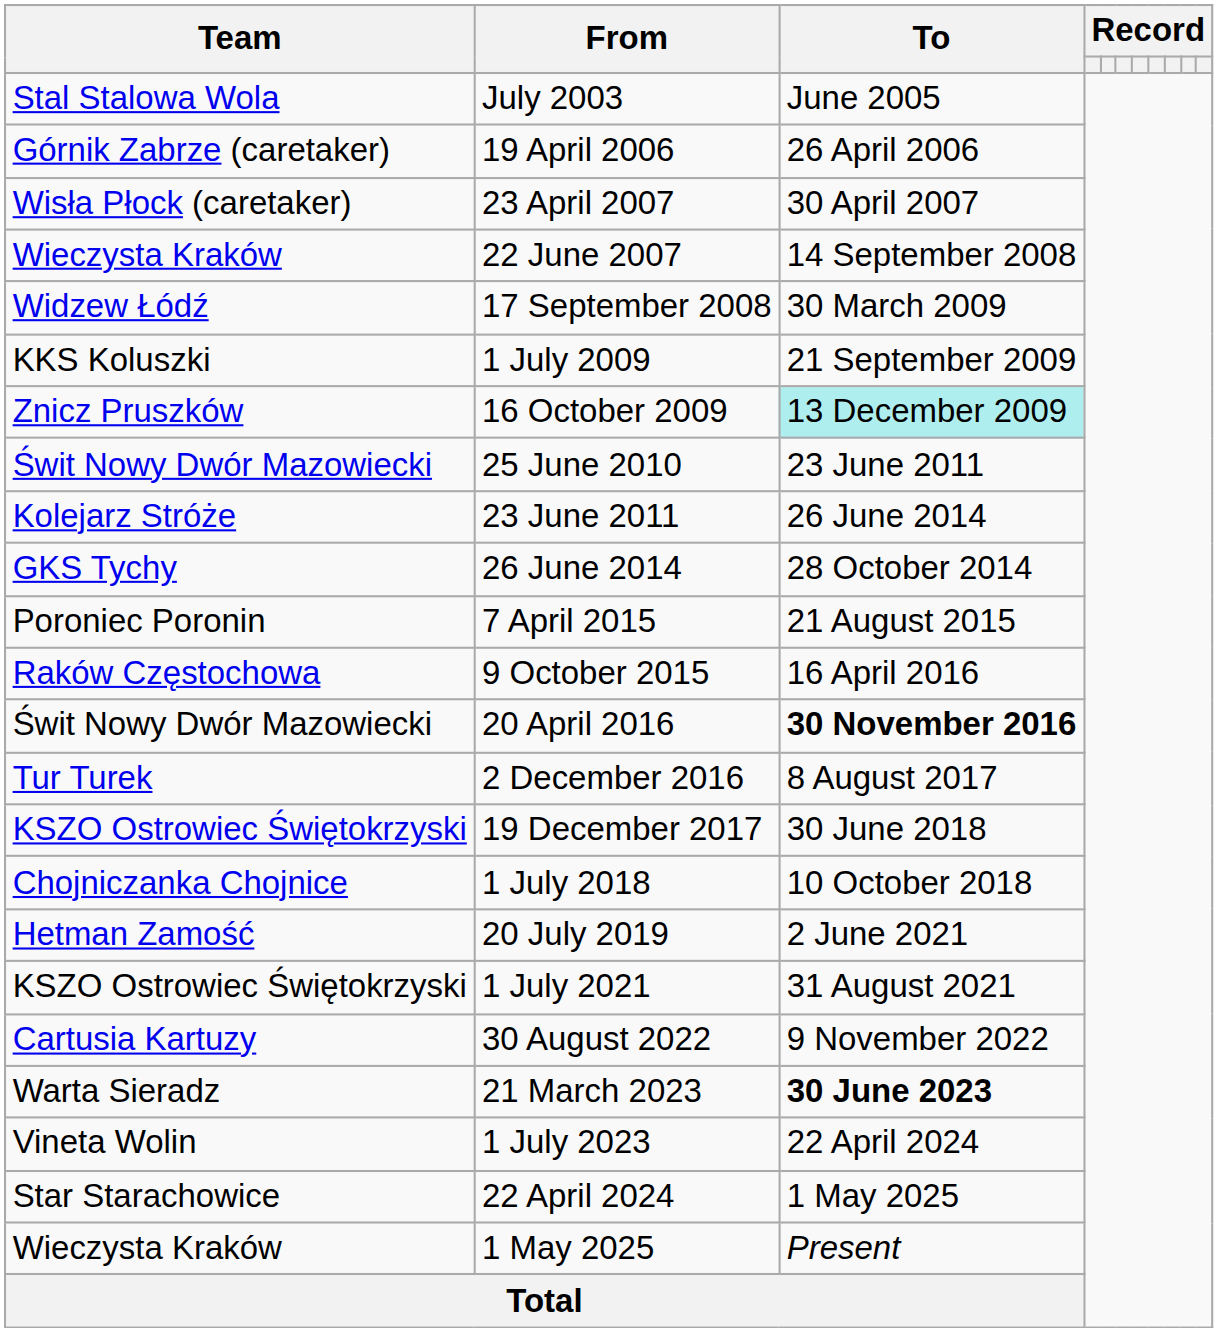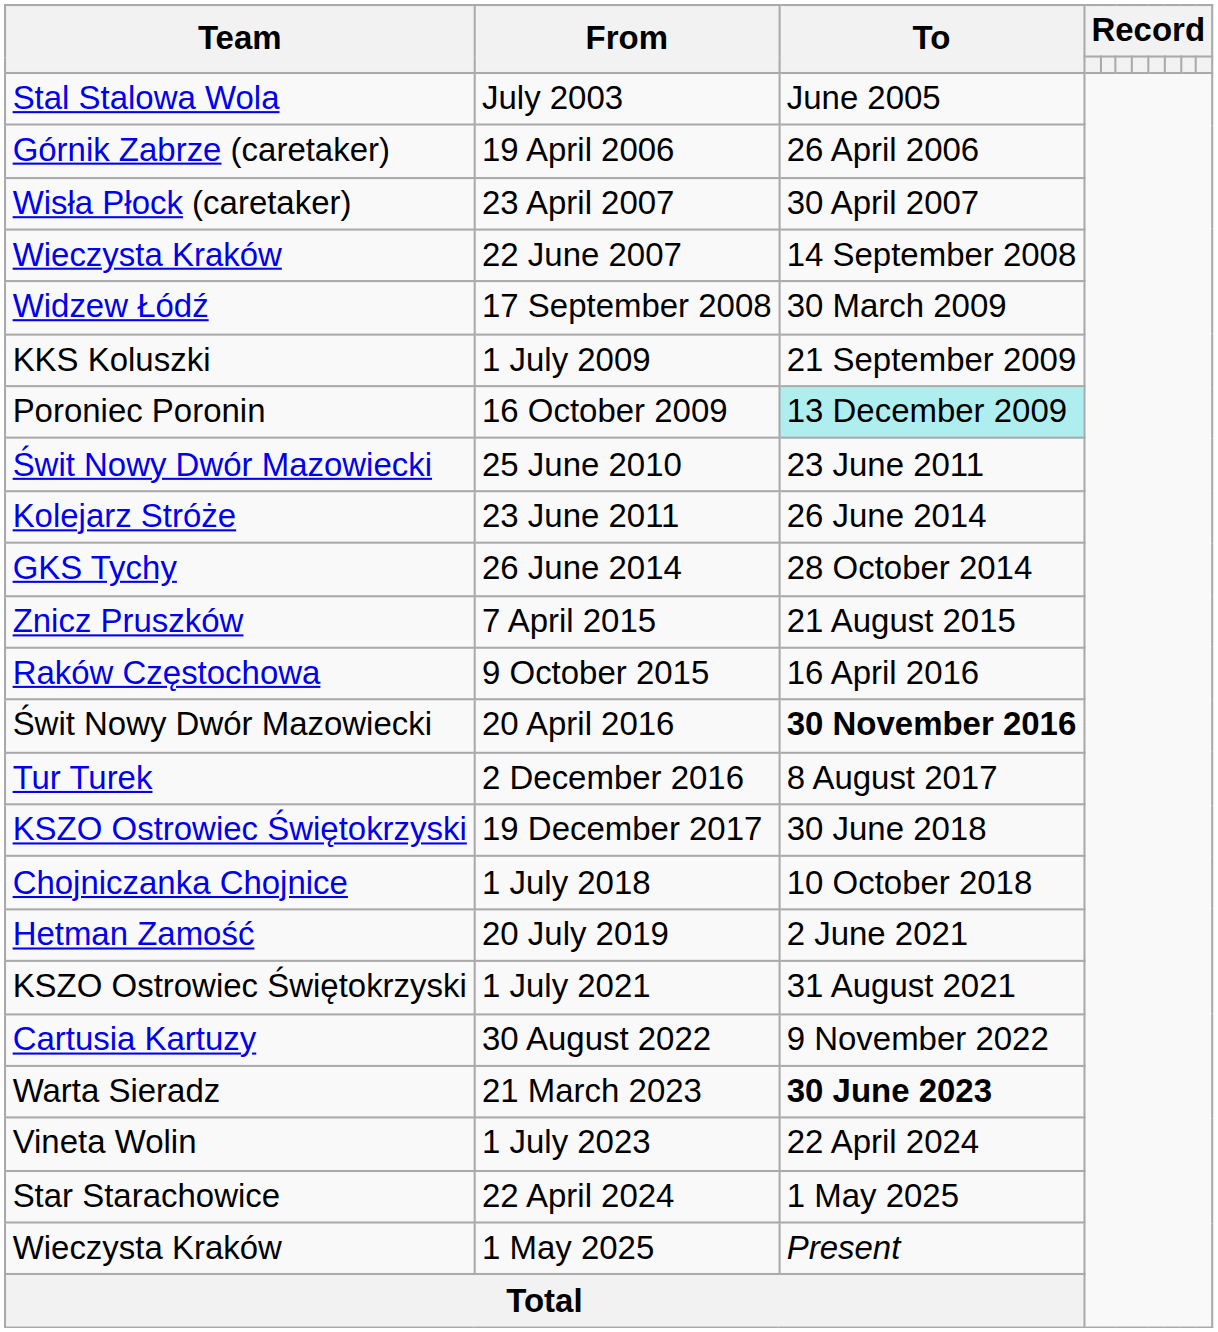16 October 2009 | Team: Znicz Pruszków -> Poroniec Poronin
7 April 2015 | Team: Poroniec Poronin -> Znicz Pruszków
